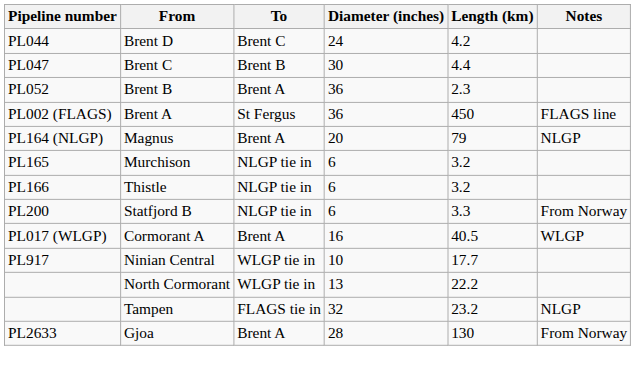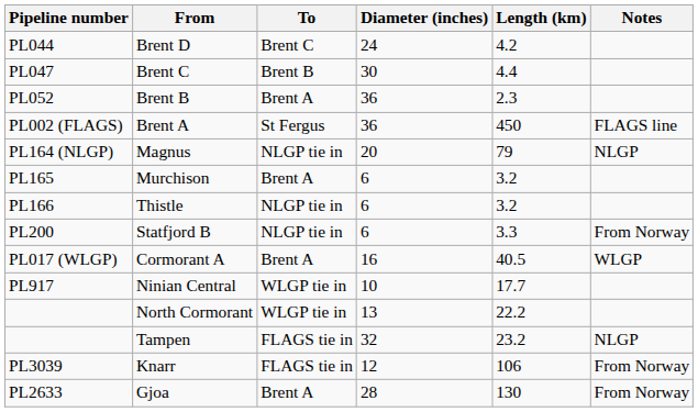Magnus | To: Brent A -> NLGP tie in
Murchison | To: NLGP tie in -> Brent A
+ row: PL3039 | Knarr | FLAGS tie in | 12 | 106 | From Norway
